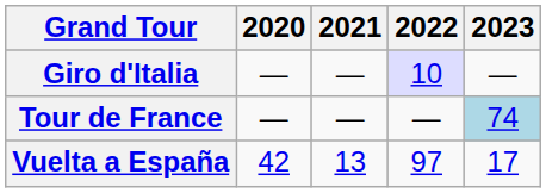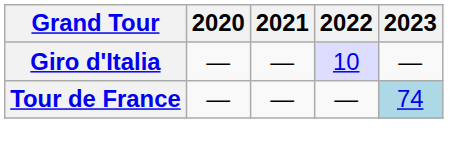- row: Vuelta a España | 42 | 13 | 97 | 17
